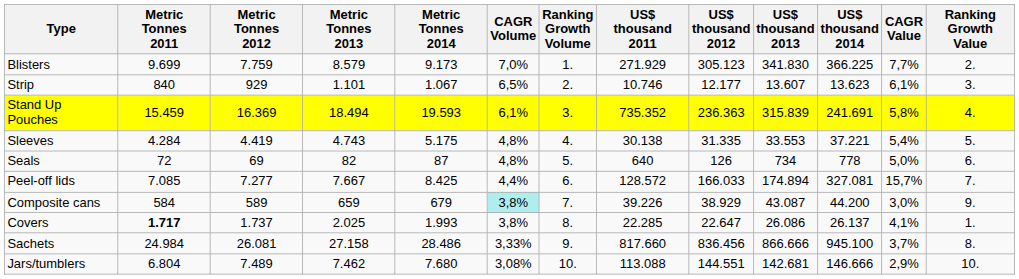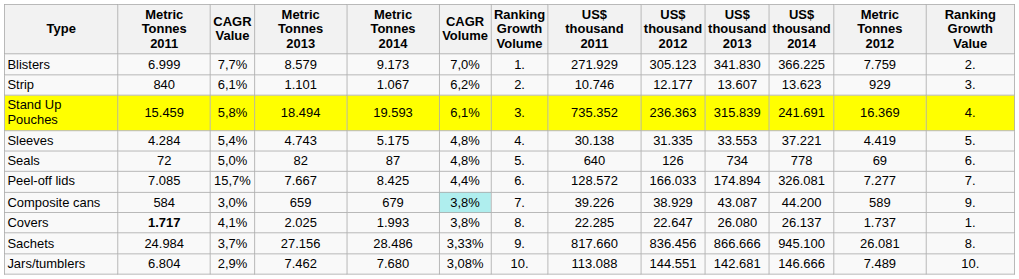columns swapped: Metric Tonnes 2012 <-> CAGR Value
Blisters | Metric Tonnes 2011: 9.699 -> 6.999
Strip | CAGR Volume: 6,5% -> 6,2%
Peel-off lids | US$ thousand 2014: 327.081 -> 326.081
Covers | US$ thousand 2013: 26.086 -> 26.080
Sachets | Metric Tonnes 2013: 27.158 -> 27.156
